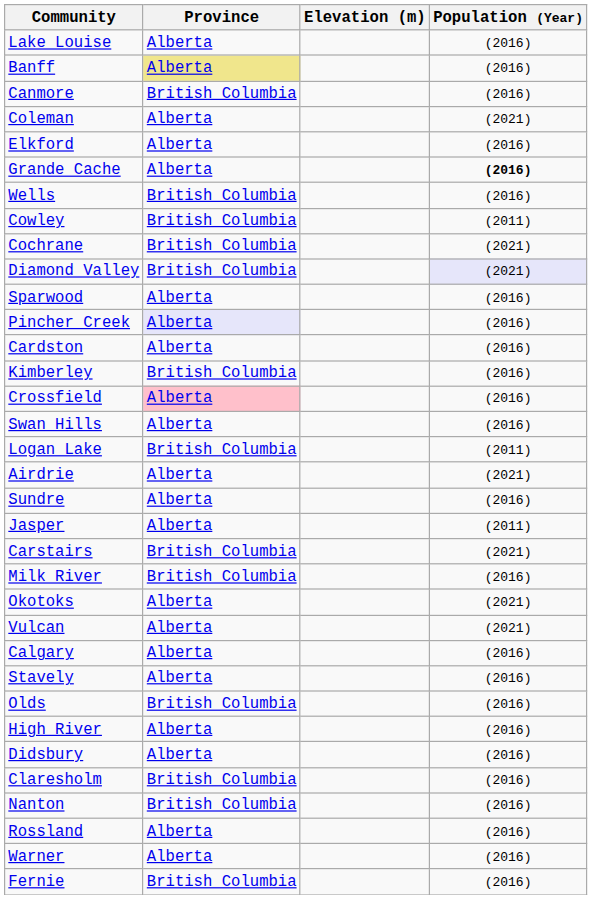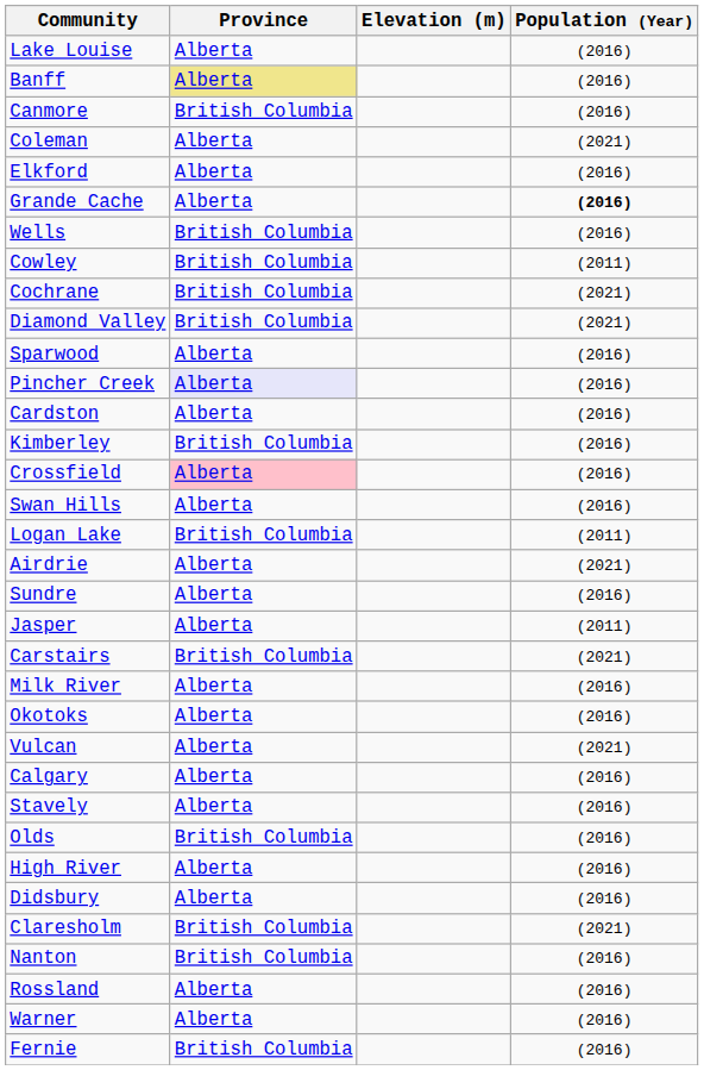Diamond Valley | Population (Year): lavender background -> no background
Milk River | Province: British Columbia -> Alberta
Okotoks | Population (Year): (2021) -> (2016)
Claresholm | Population (Year): (2016) -> (2021)
